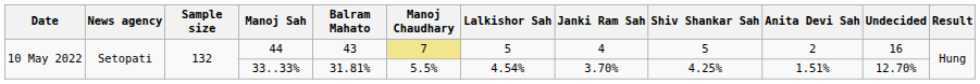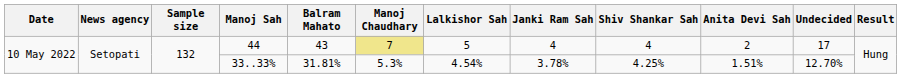44 | Shiv Shankar Sah: 5 -> 4
44 | Undecided: 16 -> 17
33..33% | Manoj Chaudhary: 5.5% -> 5.3%
33..33% | Janki Ram Sah: 3.70% -> 3.78%
